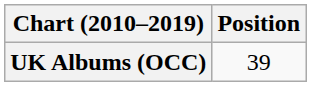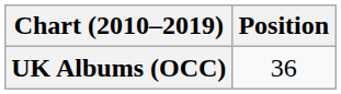UK Albums (OCC) | Position: 39 -> 36
